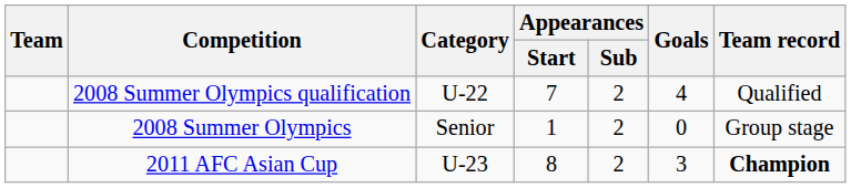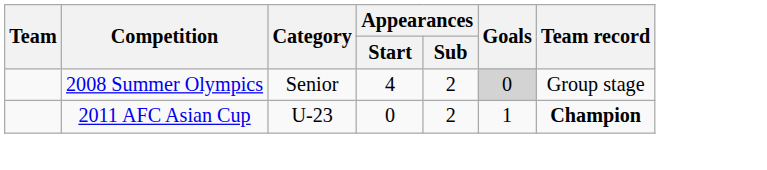- row: 2008 Summer Olympics qualification | U-22 | 7 | 2 | 4 | Qualified
2008 Summer Olympics | Appearances / Start: 1 -> 4
2008 Summer Olympics | Goals: no background -> lightgrey background
2011 AFC Asian Cup | Appearances / Start: 8 -> 0
2011 AFC Asian Cup | Goals: 3 -> 1
